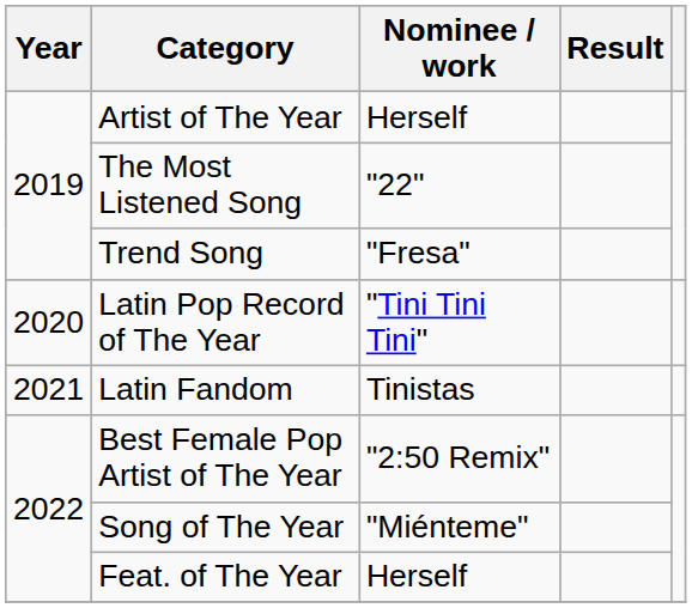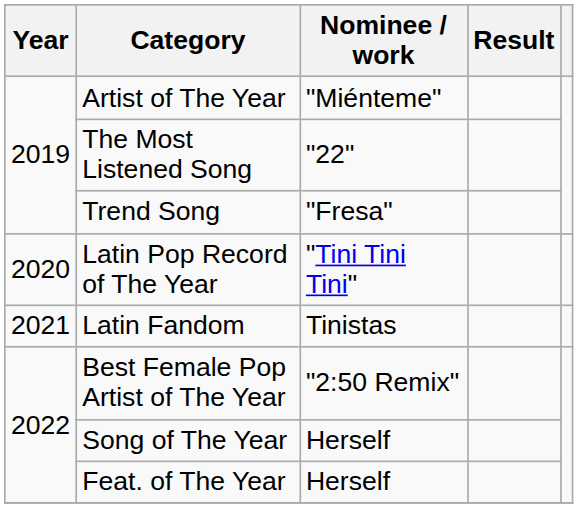Artist of The Year | Nominee / work: Herself -> "Miénteme"
Song of The Year | Nominee / work: "Miénteme" -> Herself
